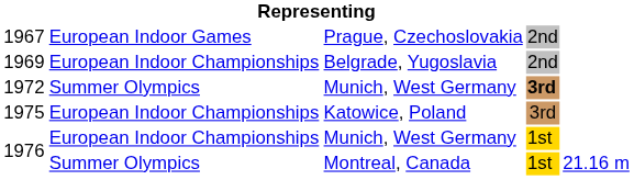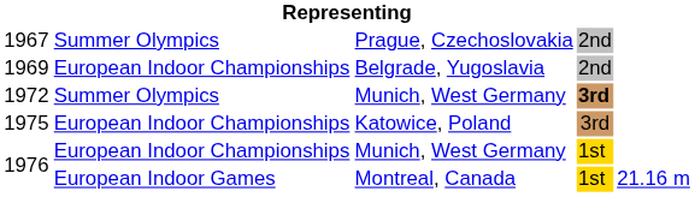1967 | column 2: European Indoor Games -> Summer Olympics
1976 / Montreal, Canada | column 2: Summer Olympics -> European Indoor Games
